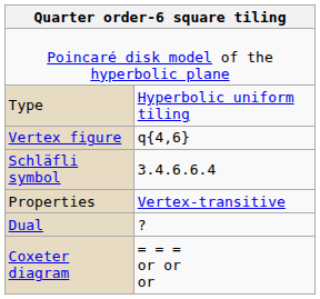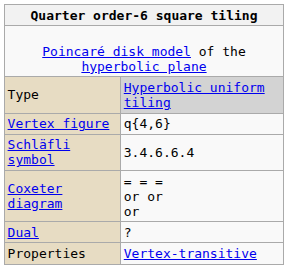Type | column 2: no background -> lightgrey background
rows swapped: Coxeter diagram <-> Properties
